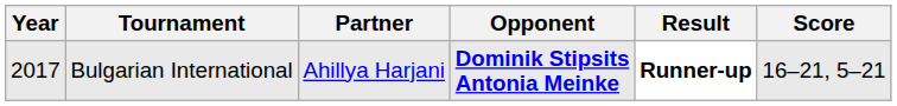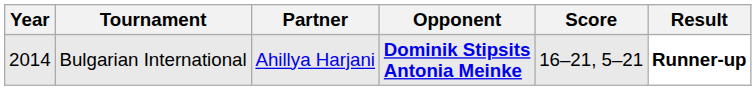columns swapped: Score <-> Result
Bulgarian International | Year: 2017 -> 2014
